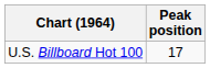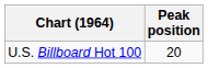U.S. Billboard Hot 100 | Peak position: 17 -> 20
